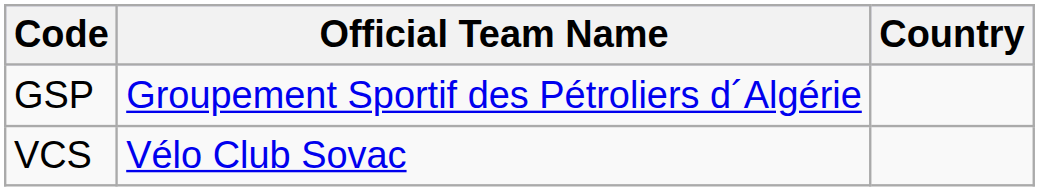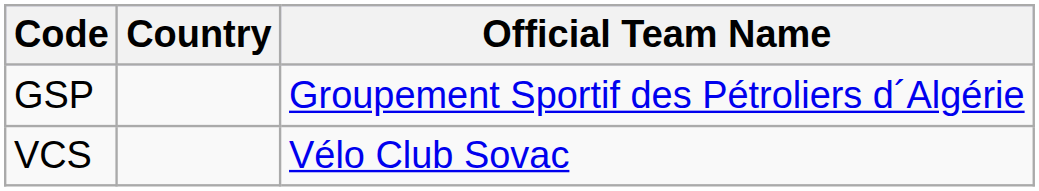columns swapped: Official Team Name <-> Country
